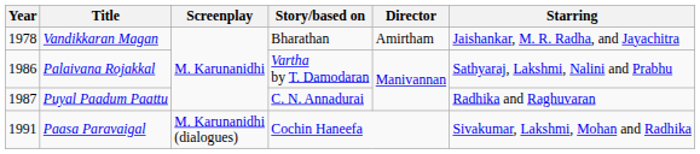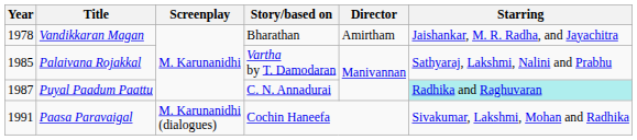Palaivana Rojakkal | Year: 1986 -> 1985
Puyal Paadum Paattu | Starring: no background -> paleturquoise background
